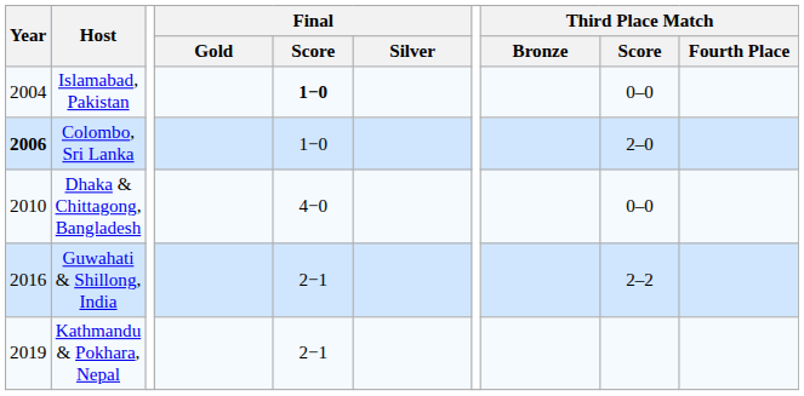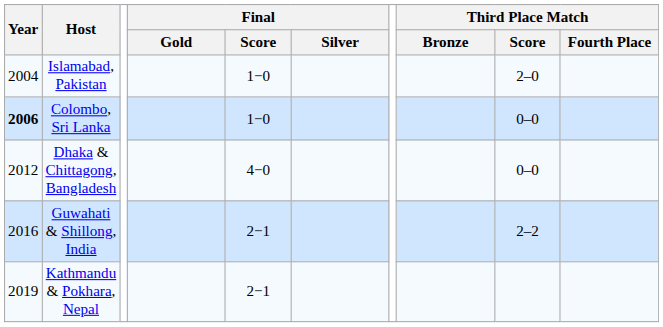Islamabad, Pakistan | Final / Score: bold -> normal
Islamabad, Pakistan | Third Place Match / Score: 0–0 -> 2–0
Colombo, Sri Lanka | Third Place Match / Score: 2–0 -> 0–0
Dhaka & Chittagong, Bangladesh | Year: 2010 -> 2012
